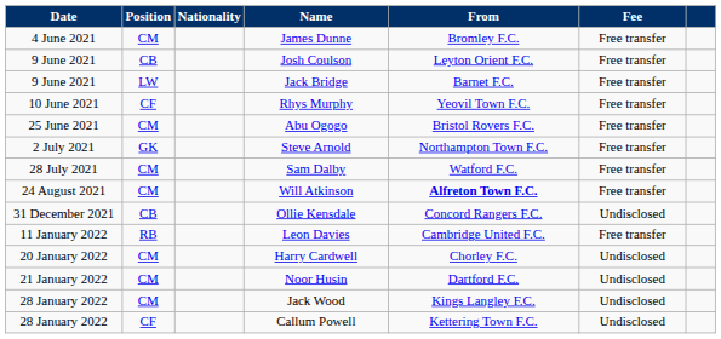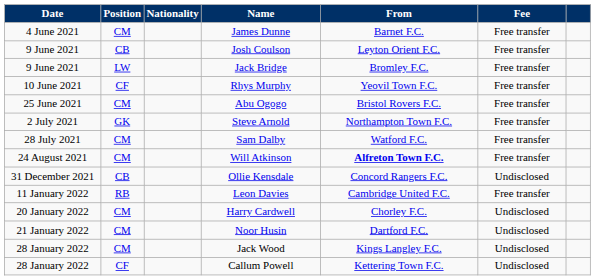James Dunne | From: Bromley F.C. -> Barnet F.C.
Jack Bridge | From: Barnet F.C. -> Bromley F.C.
